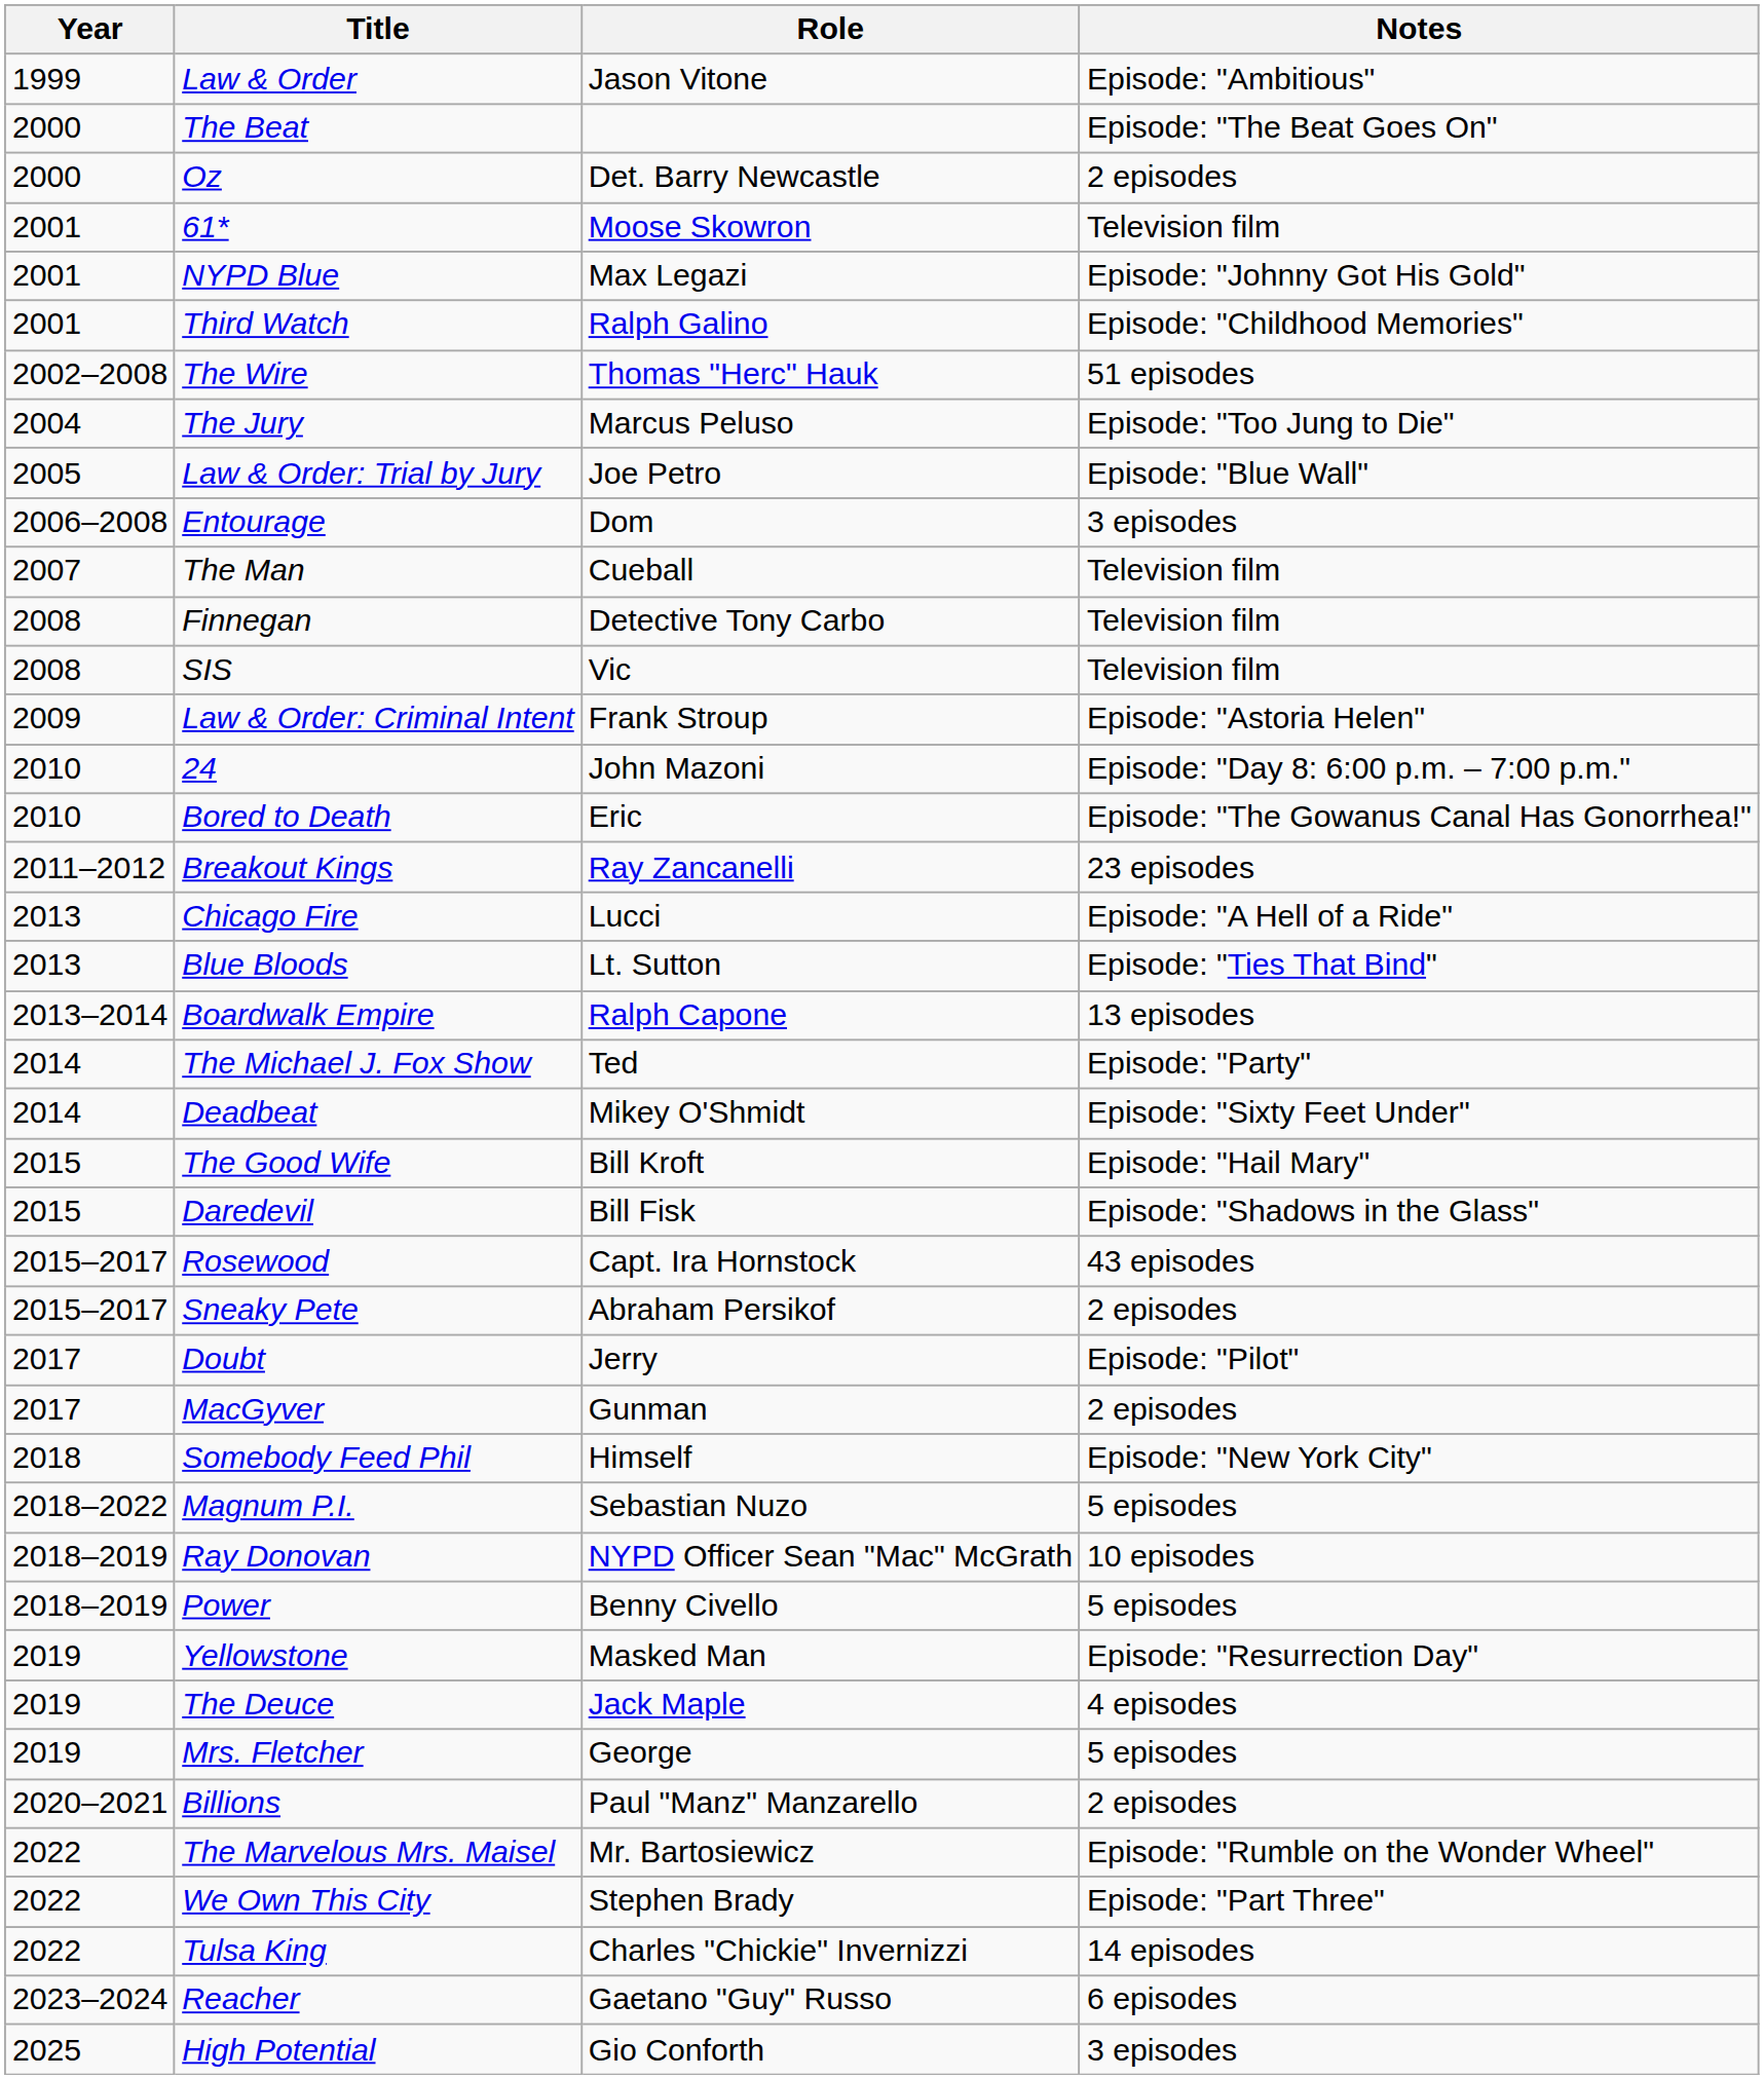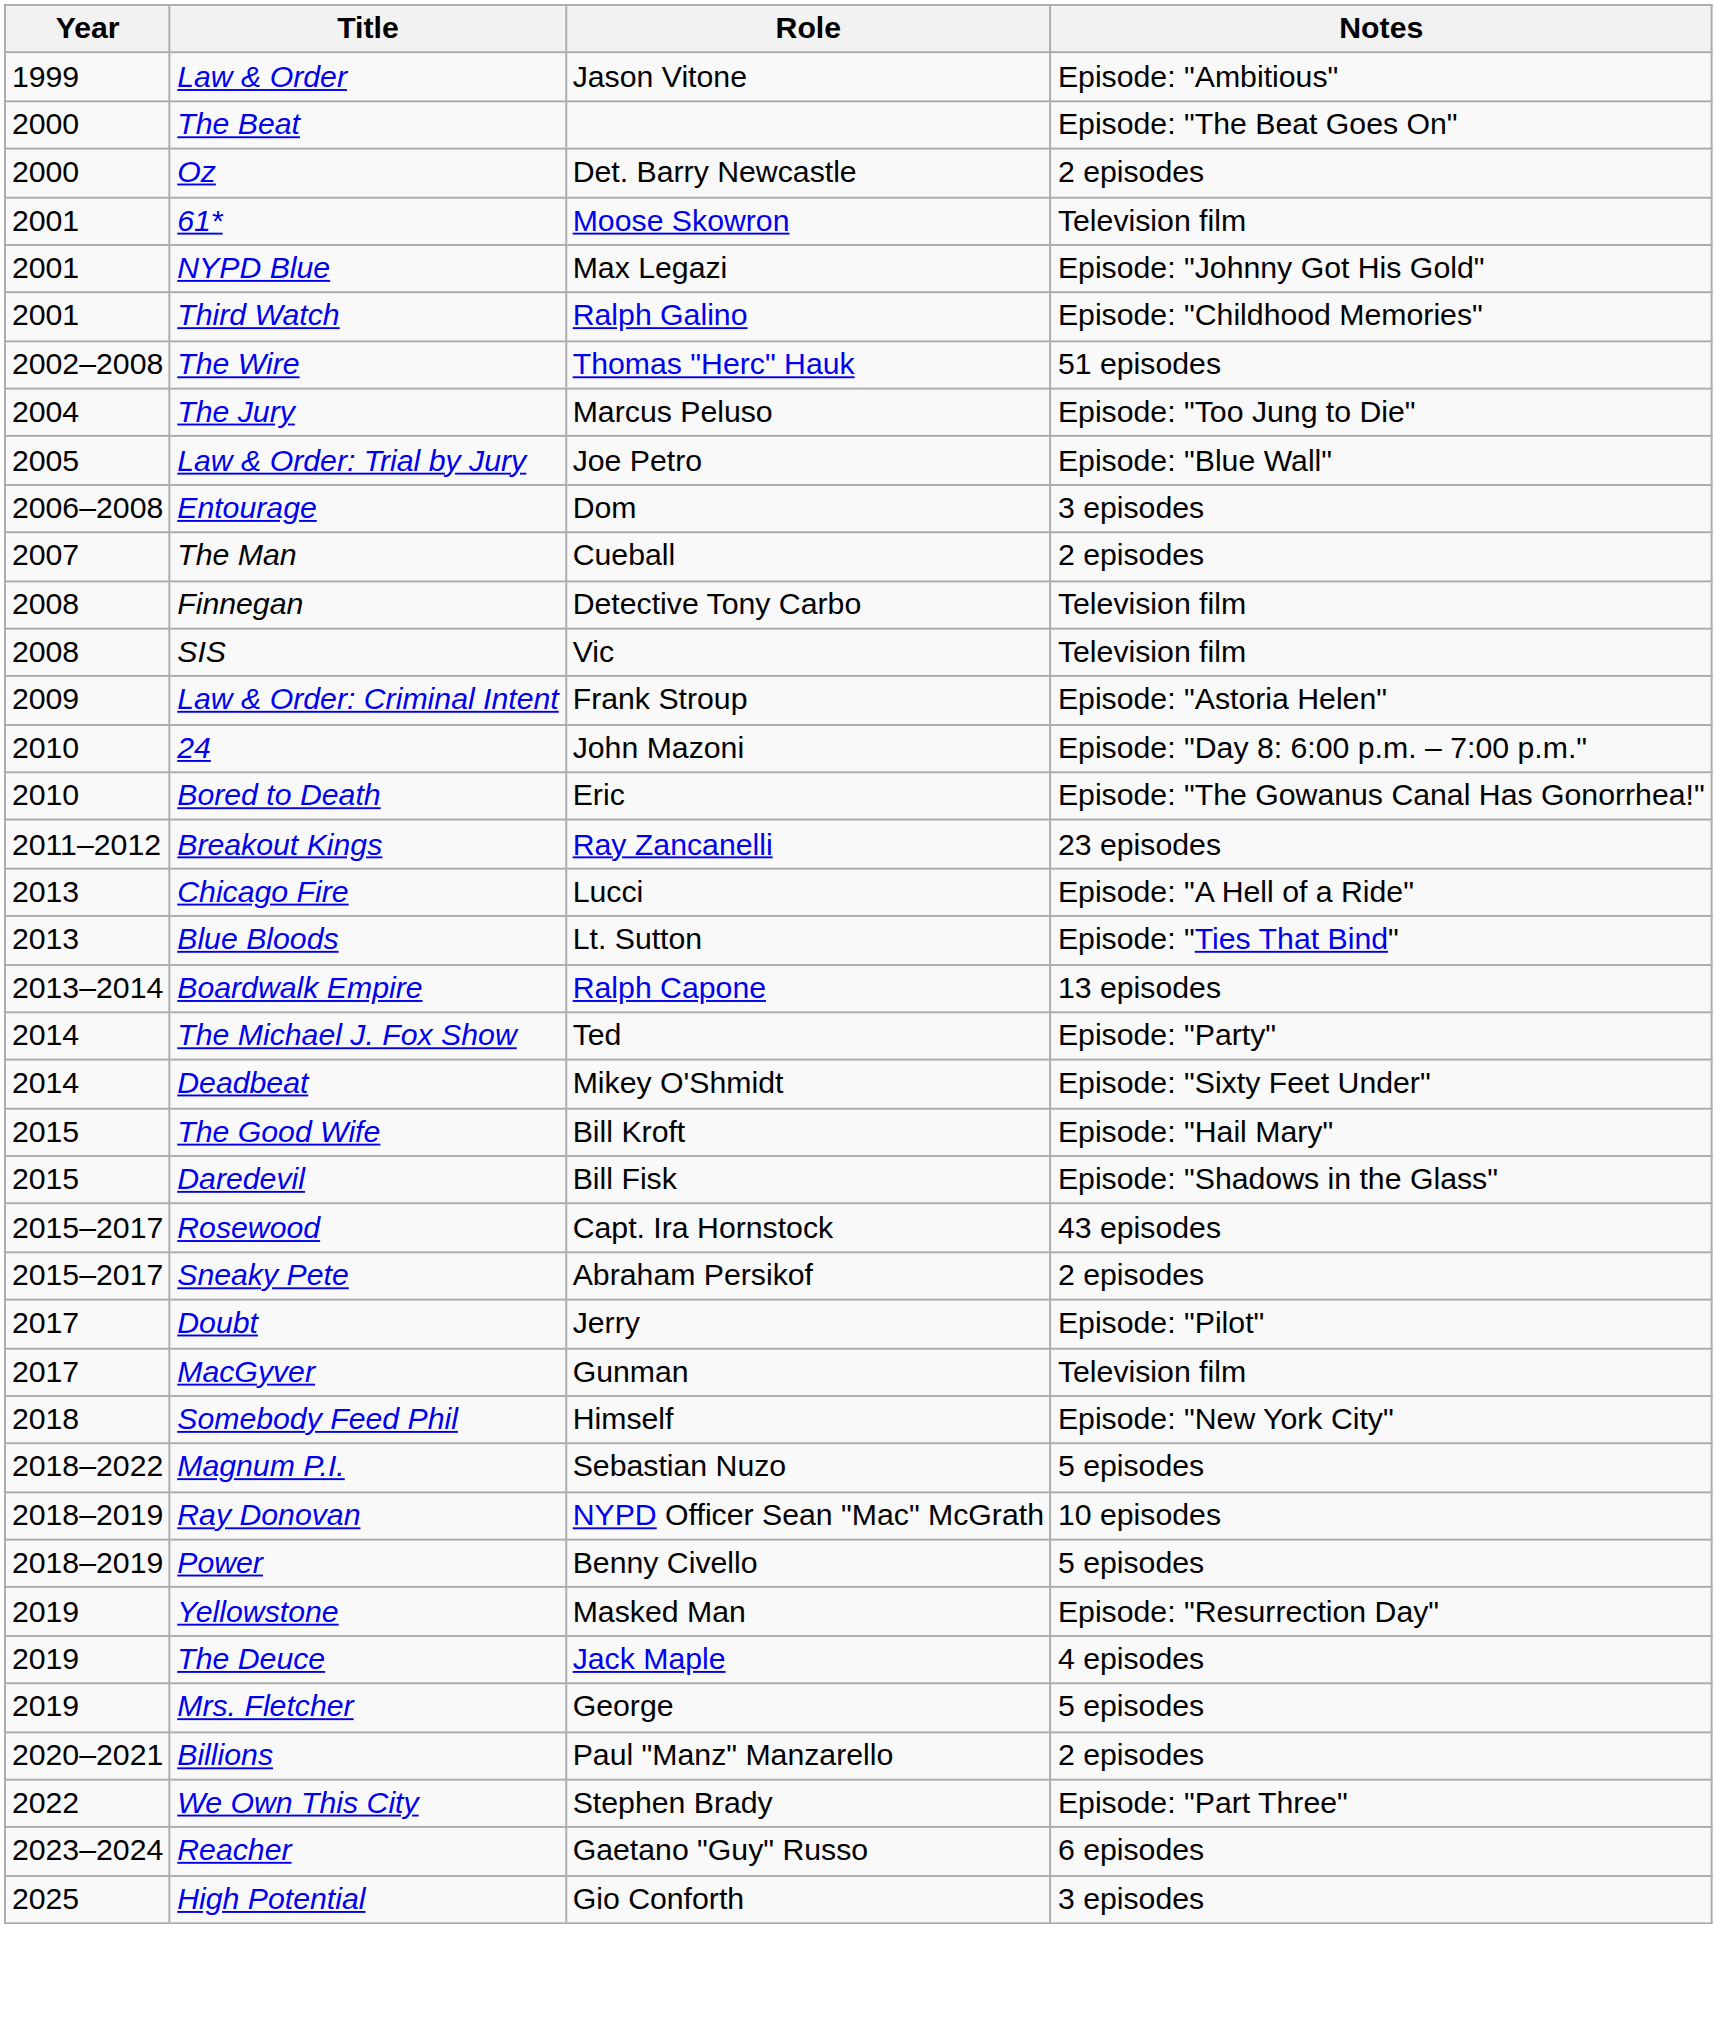The Man | Notes: Television film -> 2 episodes
MacGyver | Notes: 2 episodes -> Television film
- row: 2022 | The Marvelous Mrs. Maisel | Mr. Bartosiewicz | Episode: "Rumble on the Wonder Wheel"
- row: 2022 | Tulsa King | Charles "Chickie" Invernizzi | 14 episodes
